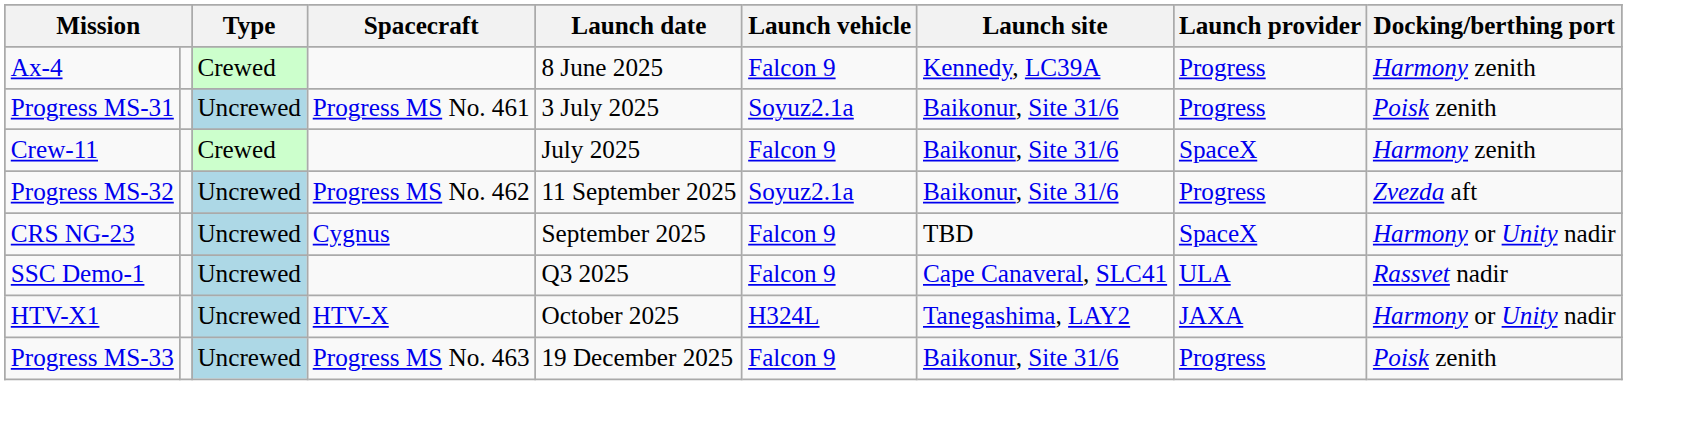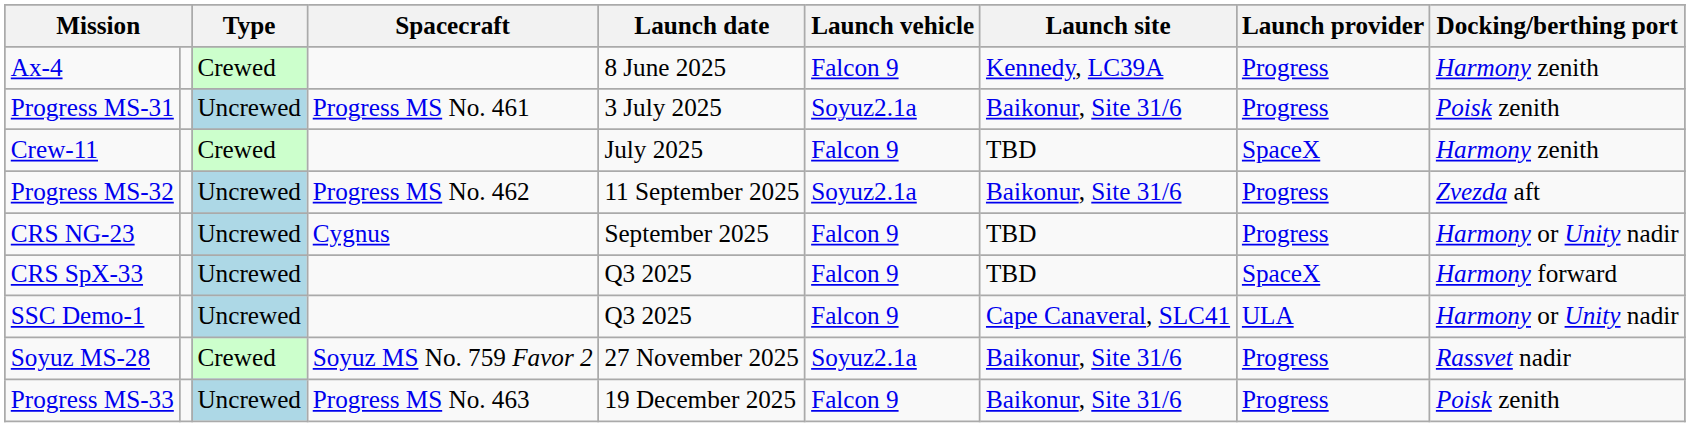Crew-11 | Launch site: Baikonur, Site 31/6 -> TBD
CRS NG-23 | Launch provider: SpaceX -> Progress
+ row: CRS SpX-33 | Uncrewed | Q3 2025 | Falcon 9 | TBD | SpaceX | Harmony forward
SSC Demo-1 | Docking/berthing port: Rassvet nadir -> Harmony or Unity nadir
- row: HTV-X1 | Uncrewed | HTV-X | October 2025 | H324L | Tanegashima, LAY2 | JAXA | Harmony or Unity nadir
+ row: Soyuz MS-28 | Crewed | Soyuz MS No. 759 Favor 2 | 27 November 2025 | Soyuz2.1a | Baikonur, Site 31/6 | Progress | Rassvet nadir
